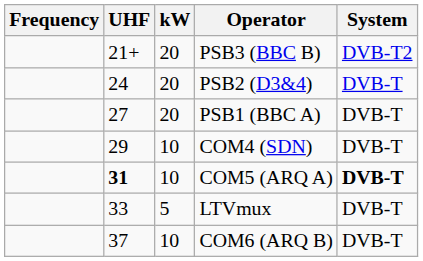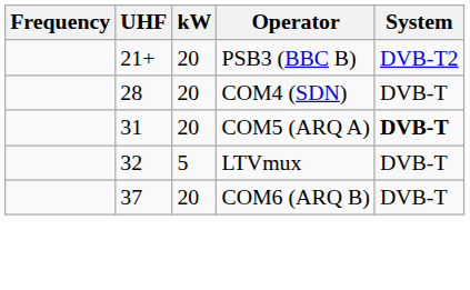- row: 24 | 20 | PSB2 (D3&4) | DVB-T
- row: 27 | 20 | PSB1 (BBC A) | DVB-T
COM4 (SDN) | UHF: 29 -> 28
COM4 (SDN) | kW: 10 -> 20
COM5 (ARQ A) | UHF: bold -> normal
COM5 (ARQ A) | kW: 10 -> 20
LTVmux | UHF: 33 -> 32
COM6 (ARQ B) | kW: 10 -> 20
